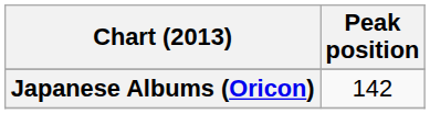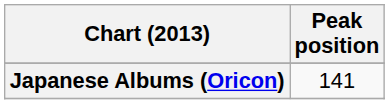Japanese Albums (Oricon) | Peak position: 142 -> 141
